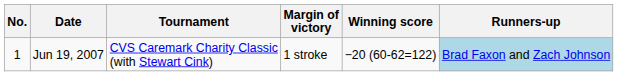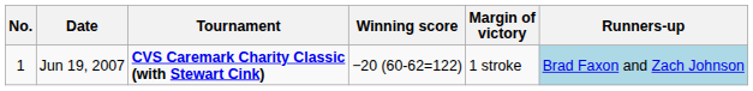columns swapped: Winning score <-> Margin of victory
Jun 19, 2007 | Tournament: normal -> bold
